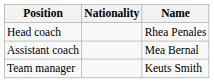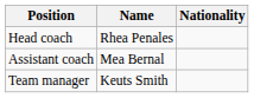columns swapped: Name <-> Nationality
